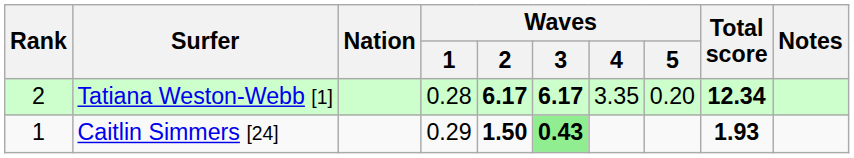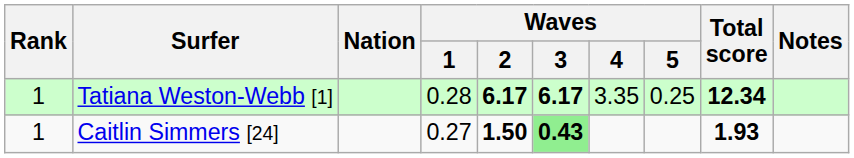Tatiana Weston-Webb [1] | Rank: 2 -> 1
Tatiana Weston-Webb [1] | Waves / 5: 0.20 -> 0.25
Caitlin Simmers [24] | Waves / 1: 0.29 -> 0.27
